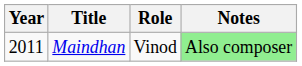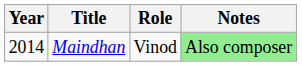Maindhan | Year: 2011 -> 2014
